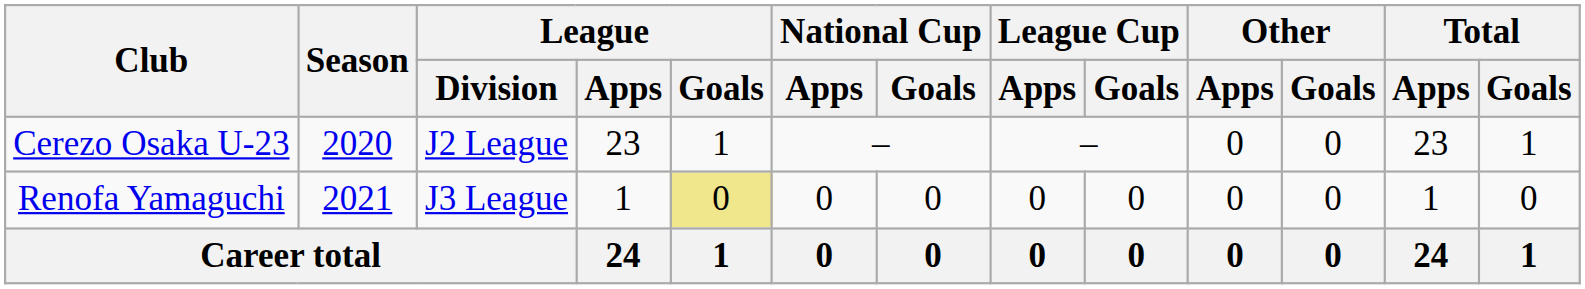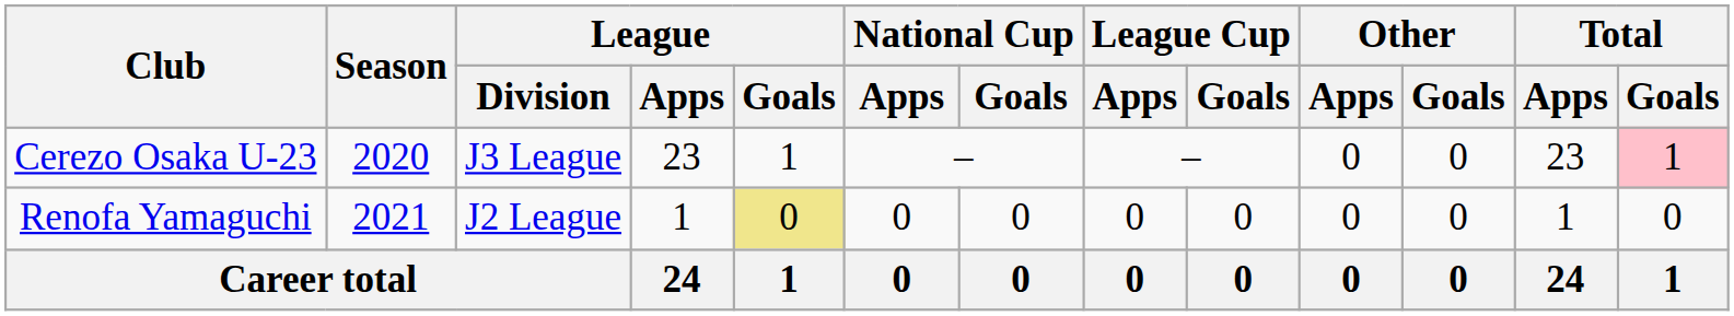Cerezo Osaka U-23 | League / Division: J2 League -> J3 League
Cerezo Osaka U-23 | Total / Goals: no background -> pink background
Renofa Yamaguchi | League / Division: J3 League -> J2 League
